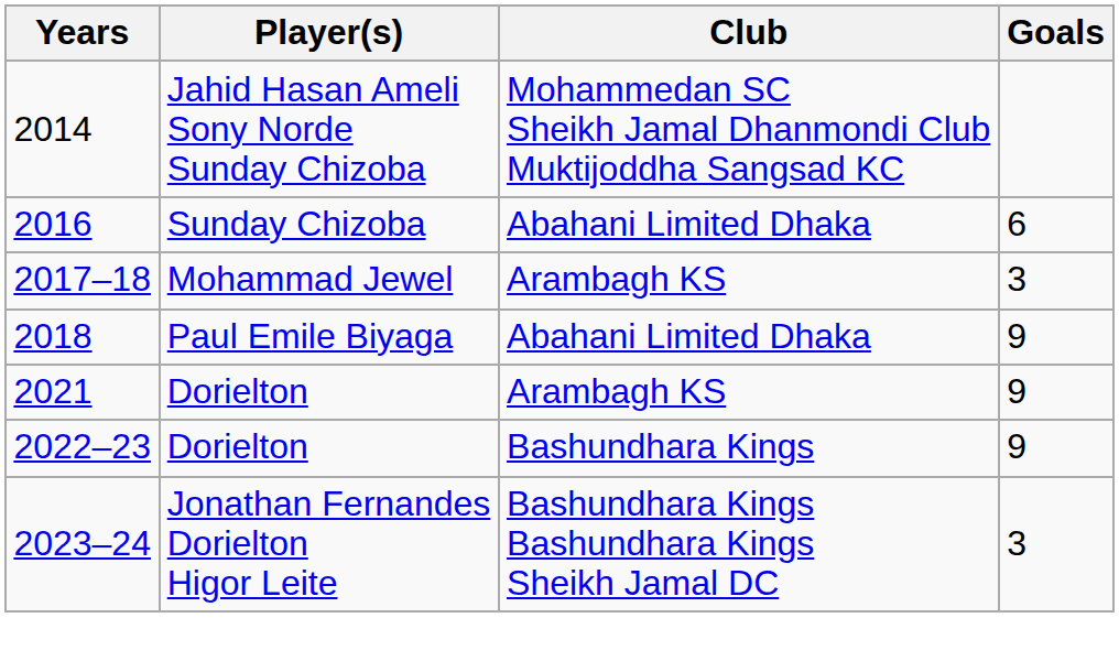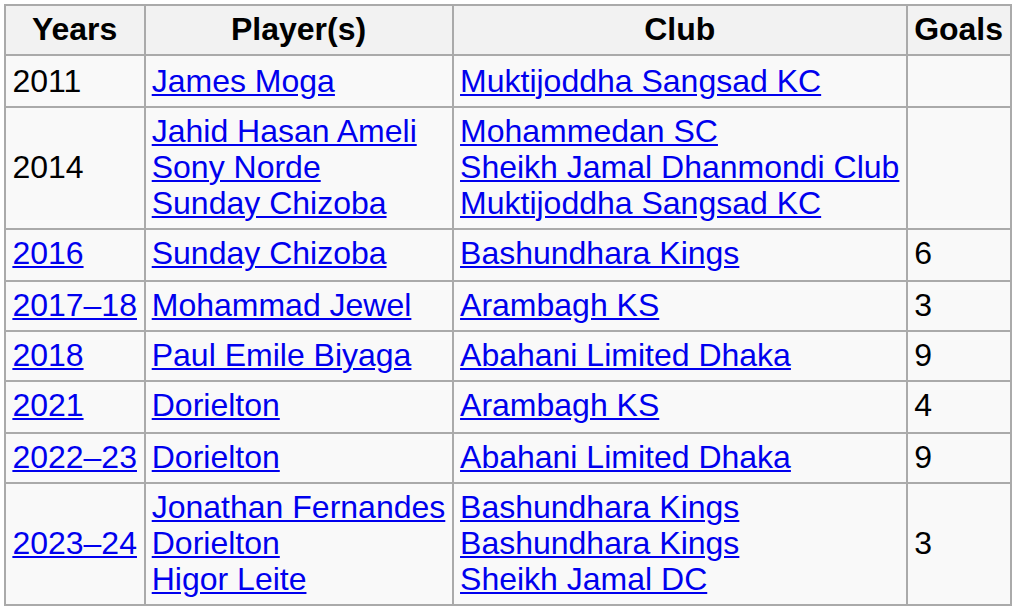+ row: 2011 | James Moga | Muktijoddha Sangsad KC
2016 | Club: Abahani Limited Dhaka -> Bashundhara Kings
2021 | Goals: 9 -> 4
2022–23 | Club: Bashundhara Kings -> Abahani Limited Dhaka
